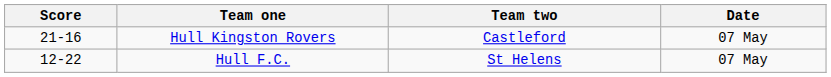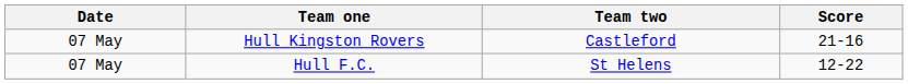columns swapped: Date <-> Score
